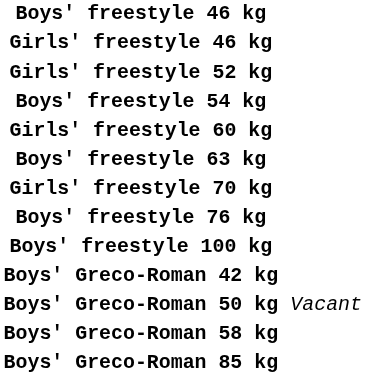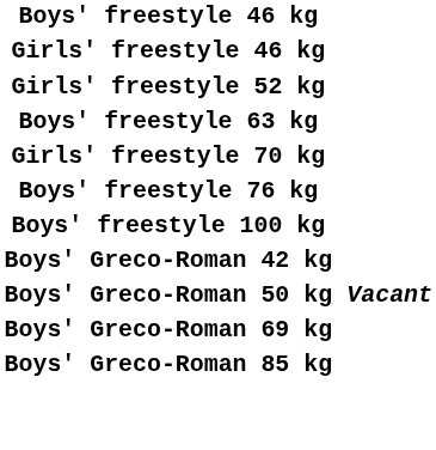- row: Boys' freestyle 54 kg
- row: Girls' freestyle 60 kg
Boys' Greco-Roman 50 kg | column 3: normal -> bold
- row: Boys' Greco-Roman 58 kg
+ row: Boys' Greco-Roman 69 kg
